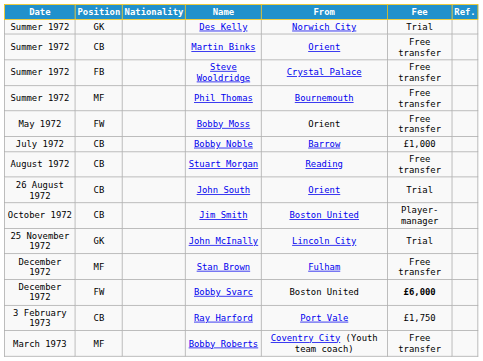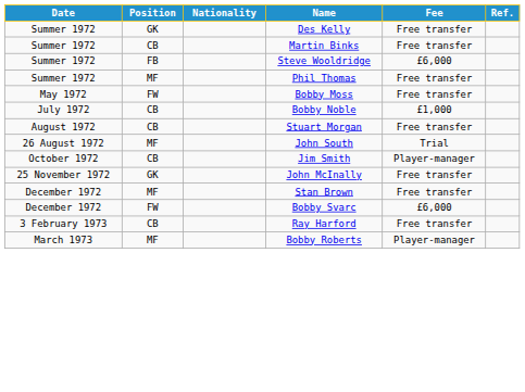- column: From | Norwich City | Orient | Crystal Palace | Bournemouth | Orient | Barrow | Reading | Orient | Boston United | Lincoln City | Fulham | Boston United | Port Vale | Coventry City (Youth team coach)
Des Kelly | Fee: Trial -> Free transfer
Steve Wooldridge | Fee: Free transfer -> £6,000
John South | Position: CB -> MF
John McInally | Fee: Trial -> Free transfer
Bobby Svarc | Fee: bold -> normal
Ray Harford | Fee: £1,750 -> Free transfer
Bobby Roberts | Fee: Free transfer -> Player-manager
